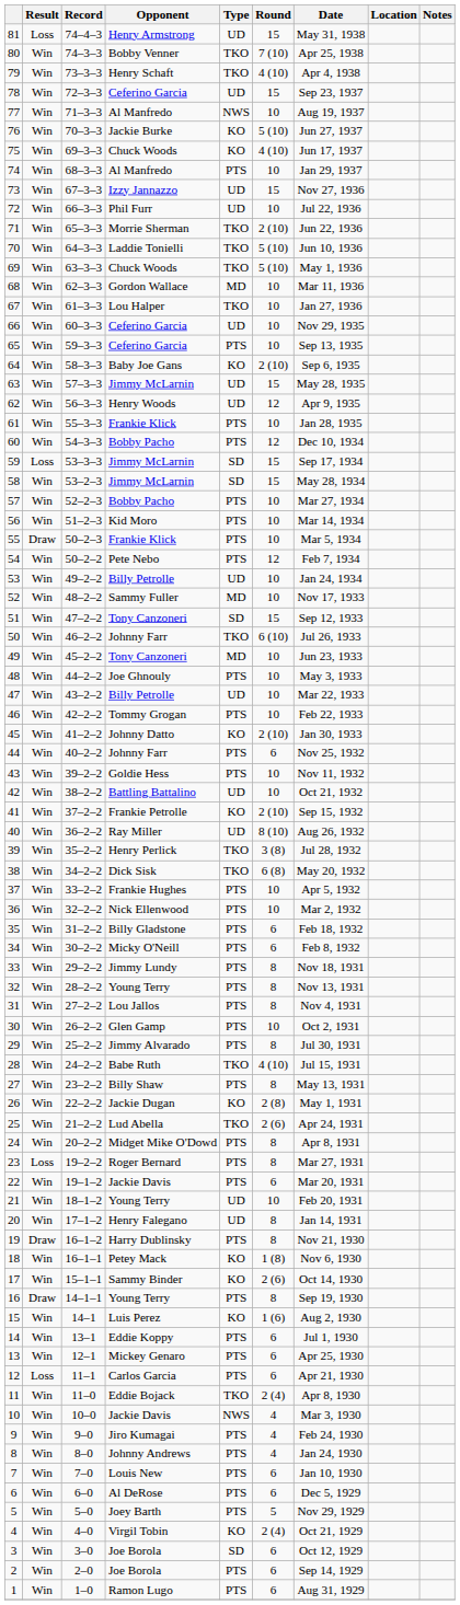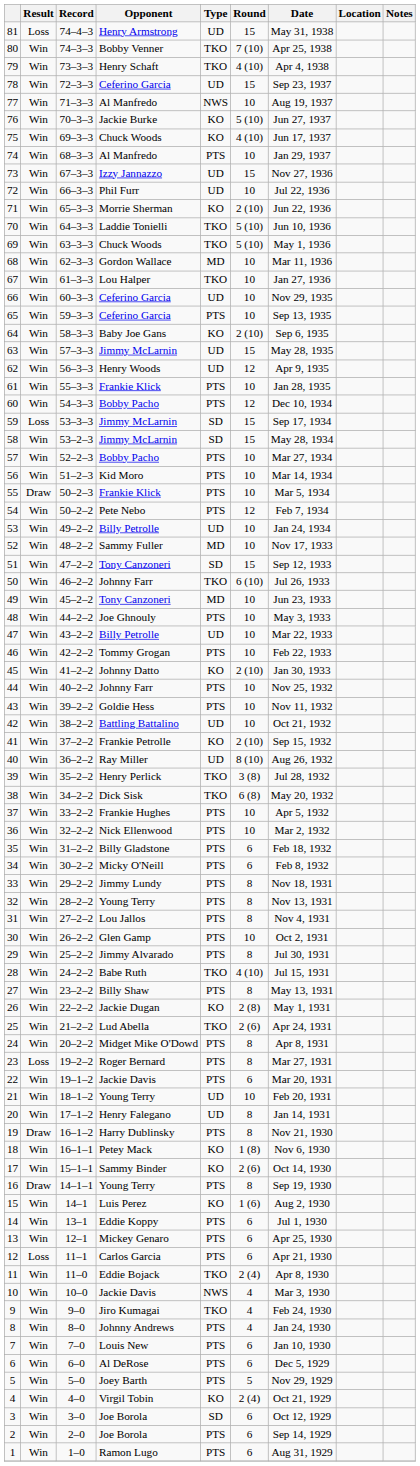71 | Type: TKO -> KO
44 | Round: 6 -> 10
9 | Type: PTS -> TKO
